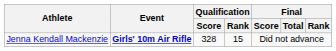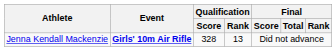Jenna Kendall Mackenzie | Qualification / Rank: 15 -> 13
